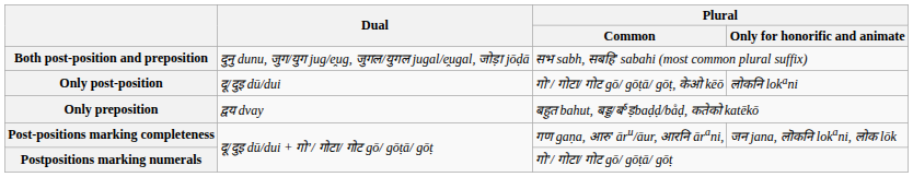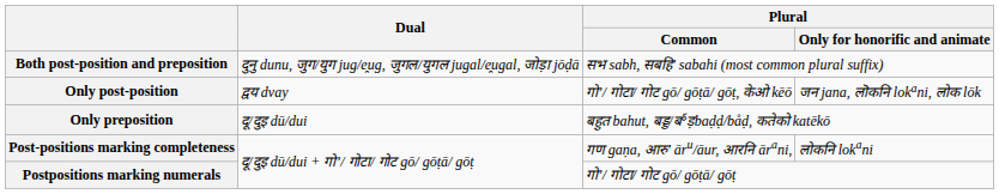Only post-position | Dual: दू/दुइ dū/dui -> द्वय dvay
Only post-position | Plural / Only for honorific and animate: लोकनि lokani -> जन jana, लॊकनि lokani, लोक lōk
Only preposition | Dual: द्वय dvay -> दू/दुइ dū/dui
Post-positions marking completeness | Plural / Only for honorific and animate: जन jana, लॊकनि lokani, लोक lōk -> लोकनि lokani
